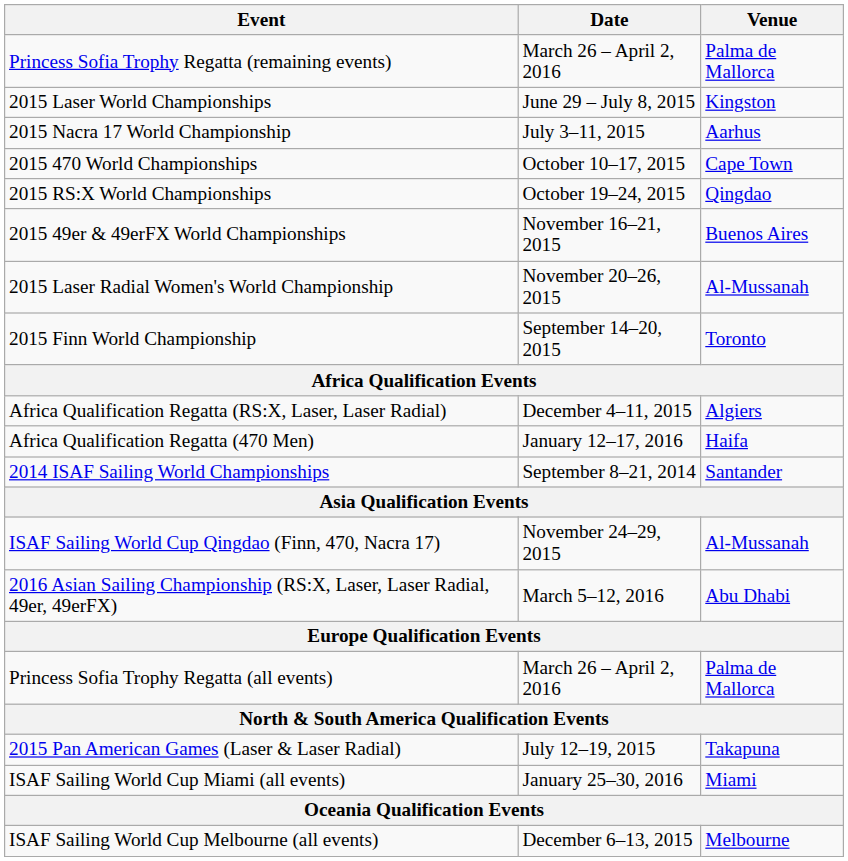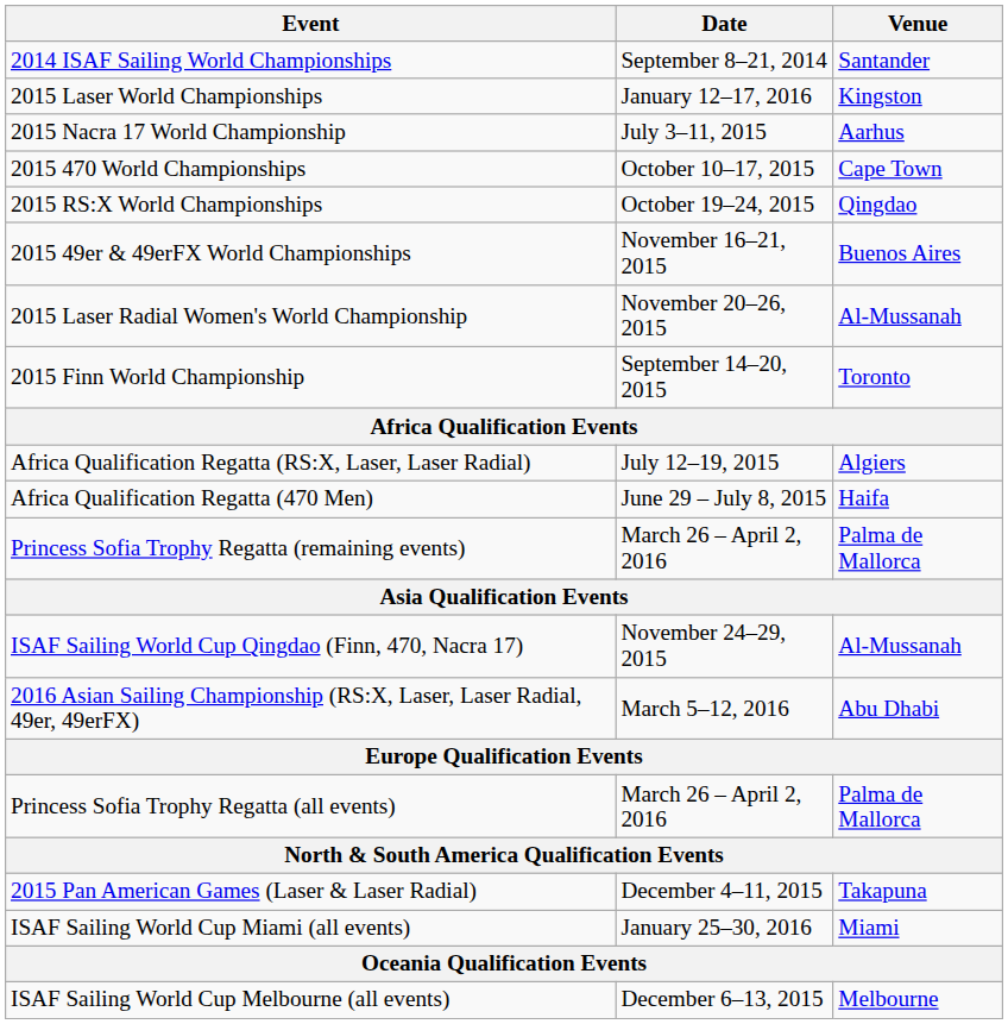rows swapped: 2014 ISAF Sailing World Championships <-> Princess Sofia Trophy Regatta (remaining events)
2015 Laser World Championships | Date: June 29 – July 8, 2015 -> January 12–17, 2016
Africa Qualification Regatta (RS:X, Laser, Laser Radial) | Date: December 4–11, 2015 -> July 12–19, 2015
Africa Qualification Regatta (470 Men) | Date: January 12–17, 2016 -> June 29 – July 8, 2015
2015 Pan American Games (Laser & Laser Radial) | Date: July 12–19, 2015 -> December 4–11, 2015
